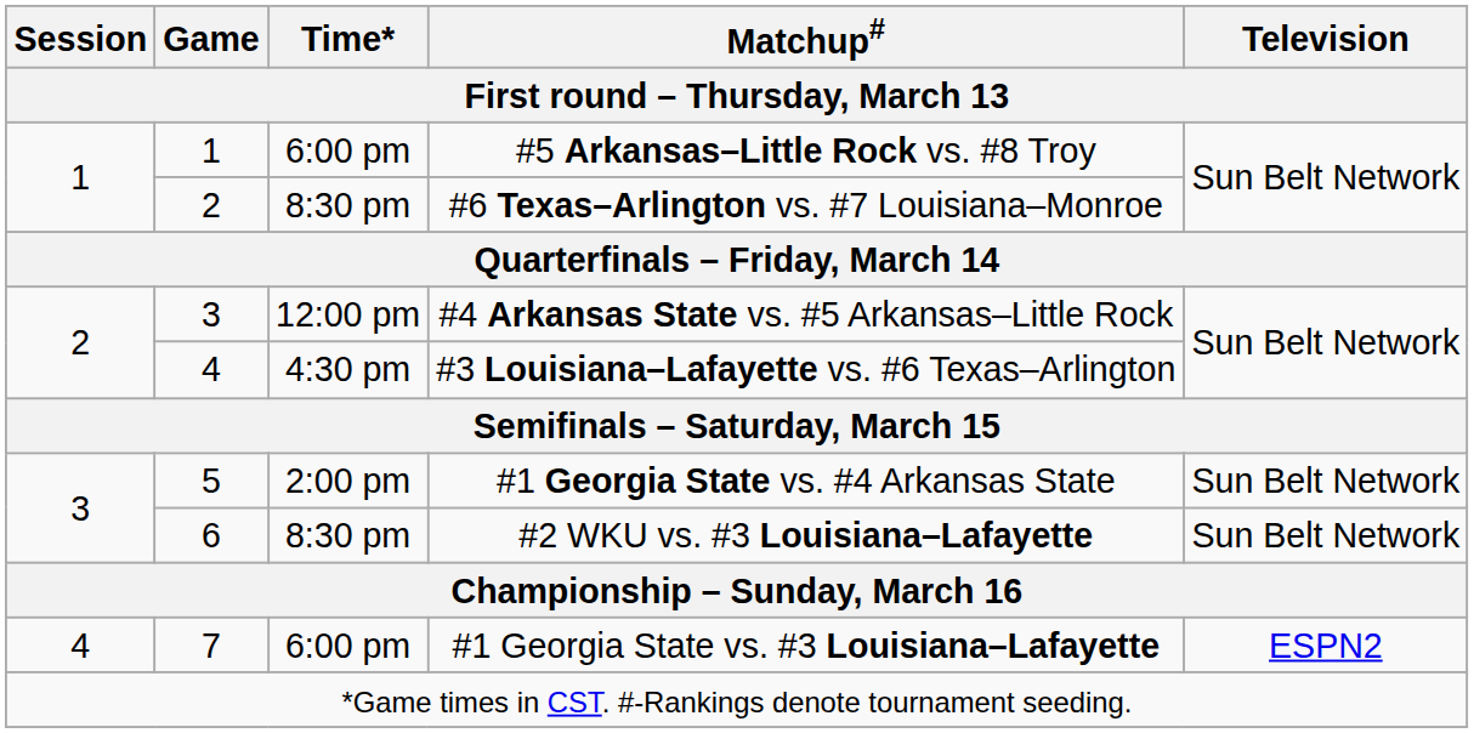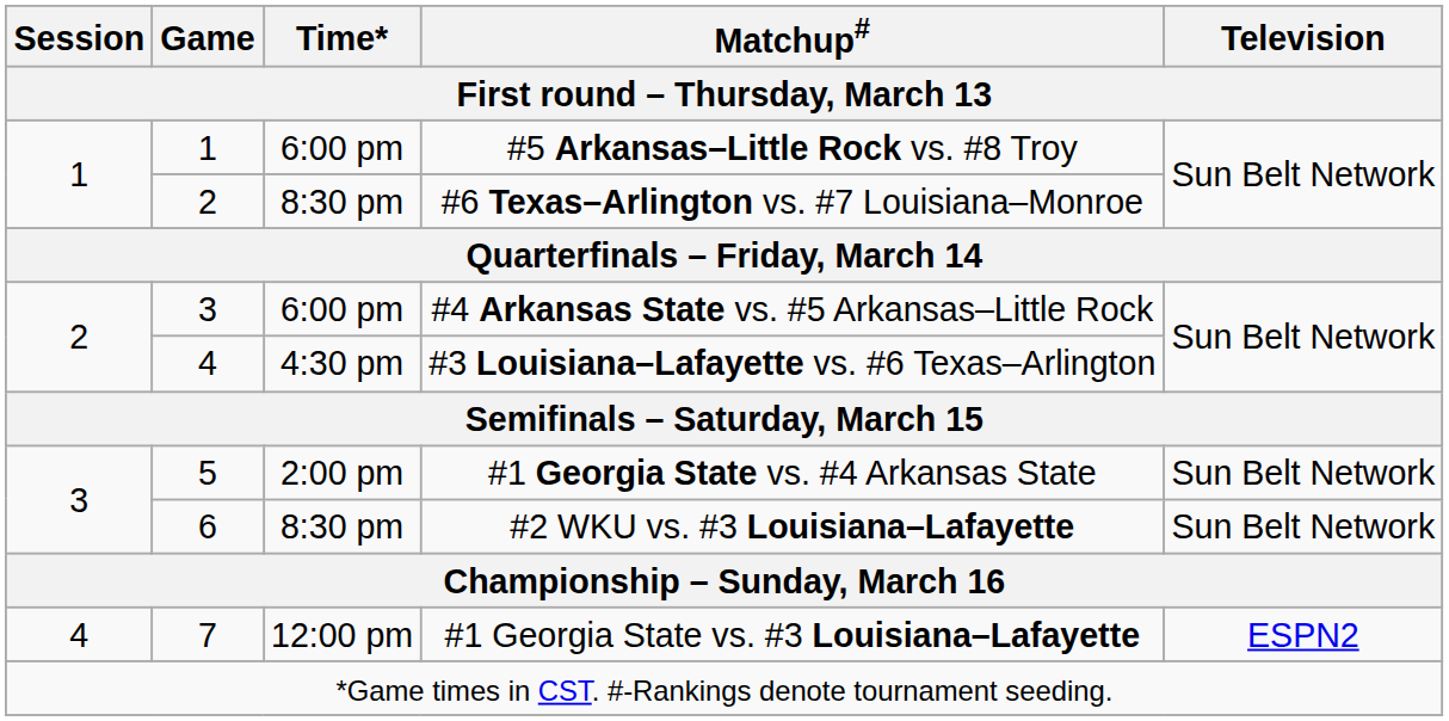#4 Arkansas State vs. #5 Arkansas–Little Rock | Time* / First round – Thursday, March 13: 12:00 pm -> 6:00 pm
#1 Georgia State vs. #3 Louisiana–Lafayette | Time* / First round – Thursday, March 13: 6:00 pm -> 12:00 pm
